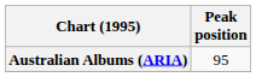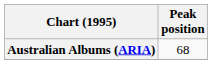Australian Albums (ARIA) | Peak position: 95 -> 68
